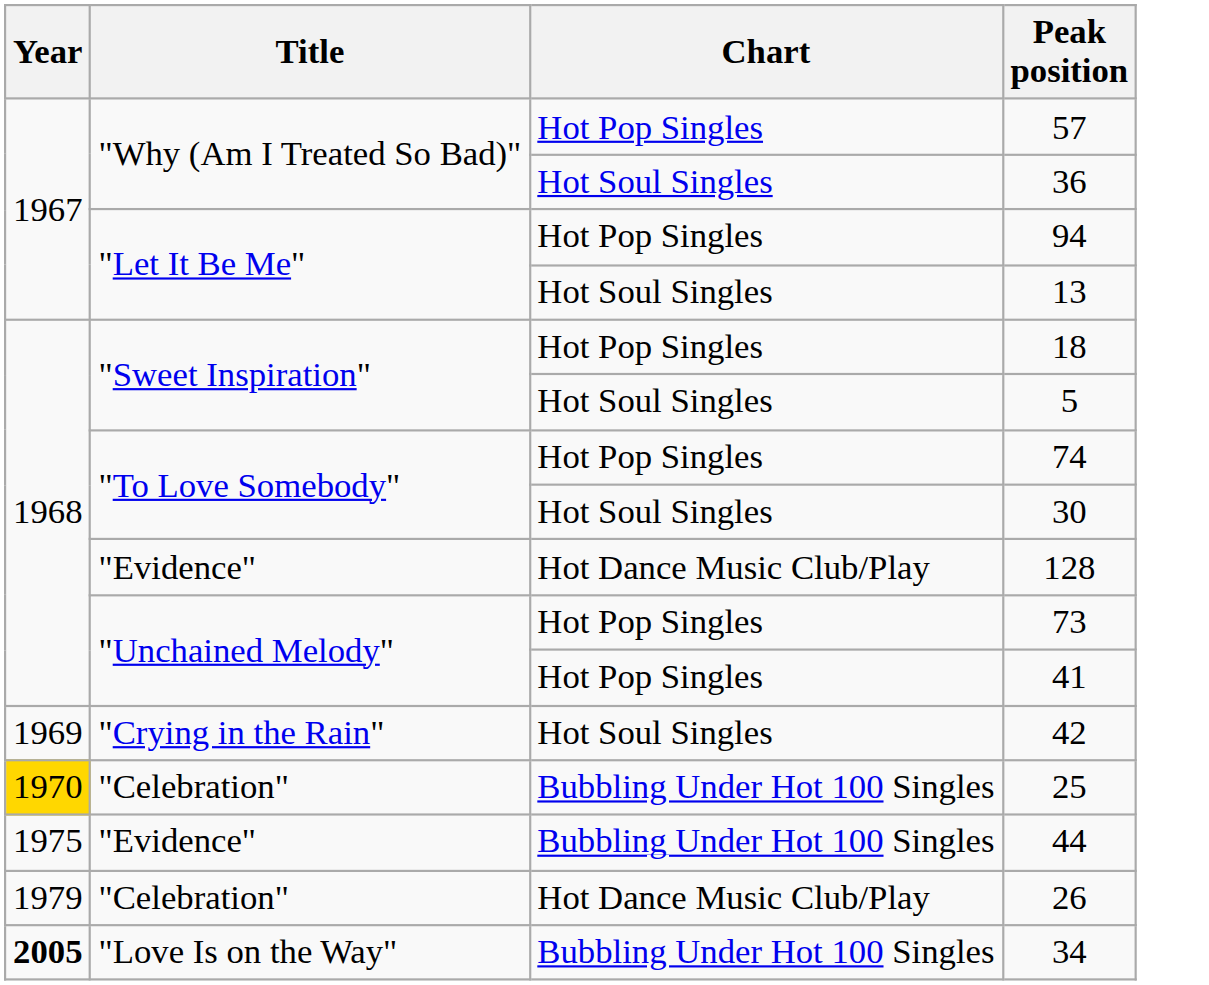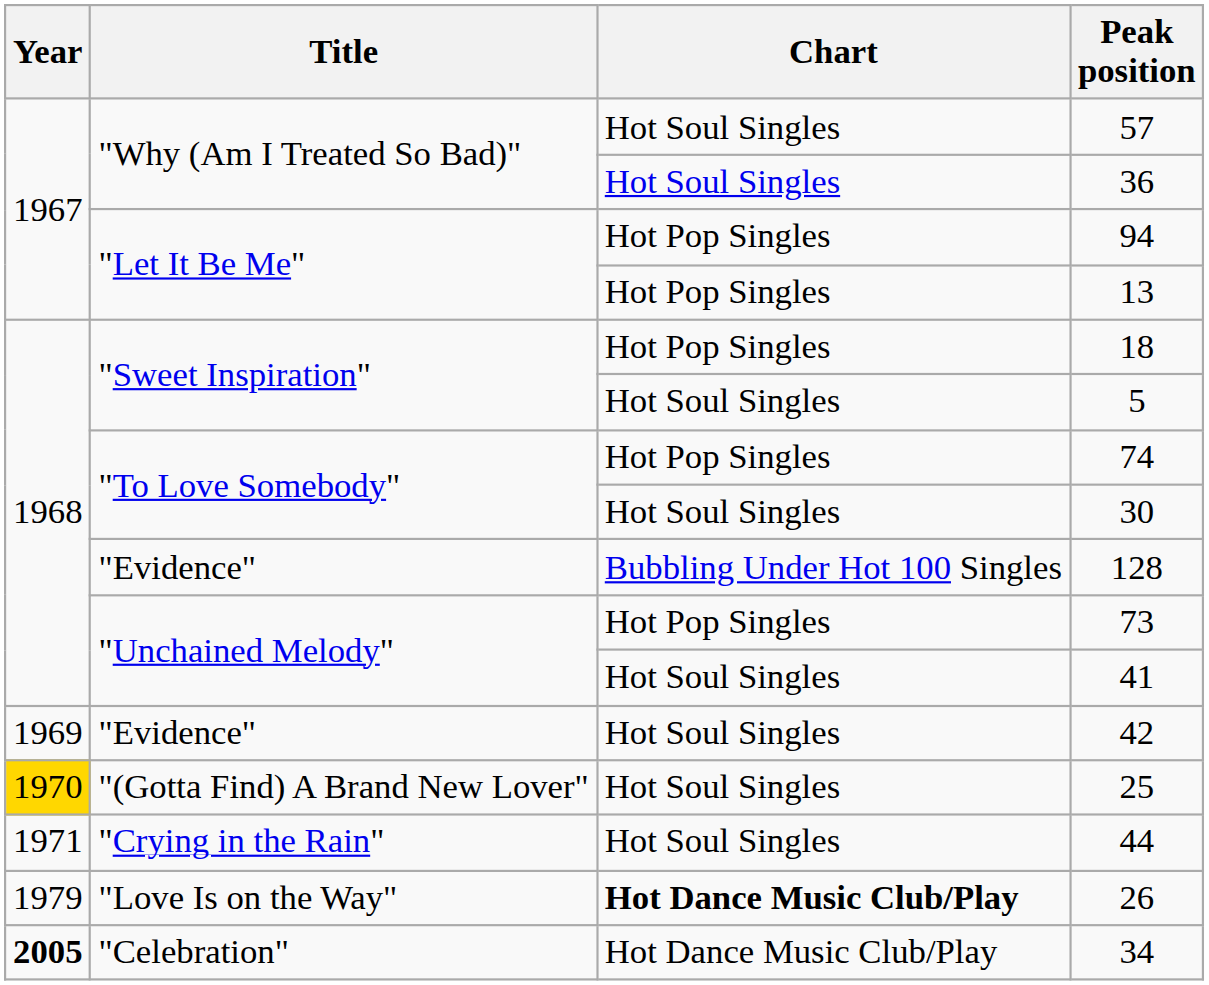57 | Chart: Hot Pop Singles -> Hot Soul Singles
13 | Chart: Hot Soul Singles -> Hot Pop Singles
128 | Chart: Hot Dance Music Club/Play -> Bubbling Under Hot 100 Singles
41 | Chart: Hot Pop Singles -> Hot Soul Singles
42 | Title: "Crying in the Rain" -> "Evidence"
25 | Title: "Celebration" -> "(Gotta Find) A Brand New Lover"
25 | Chart: Bubbling Under Hot 100 Singles -> Hot Soul Singles
44 | Year: 1975 -> 1971
44 | Title: "Evidence" -> "Crying in the Rain"
44 | Chart: Bubbling Under Hot 100 Singles -> Hot Soul Singles
26 | Title: "Celebration" -> "Love Is on the Way"
26 | Chart: normal -> bold
34 | Title: "Love Is on the Way" -> "Celebration"
34 | Chart: Bubbling Under Hot 100 Singles -> Hot Dance Music Club/Play
